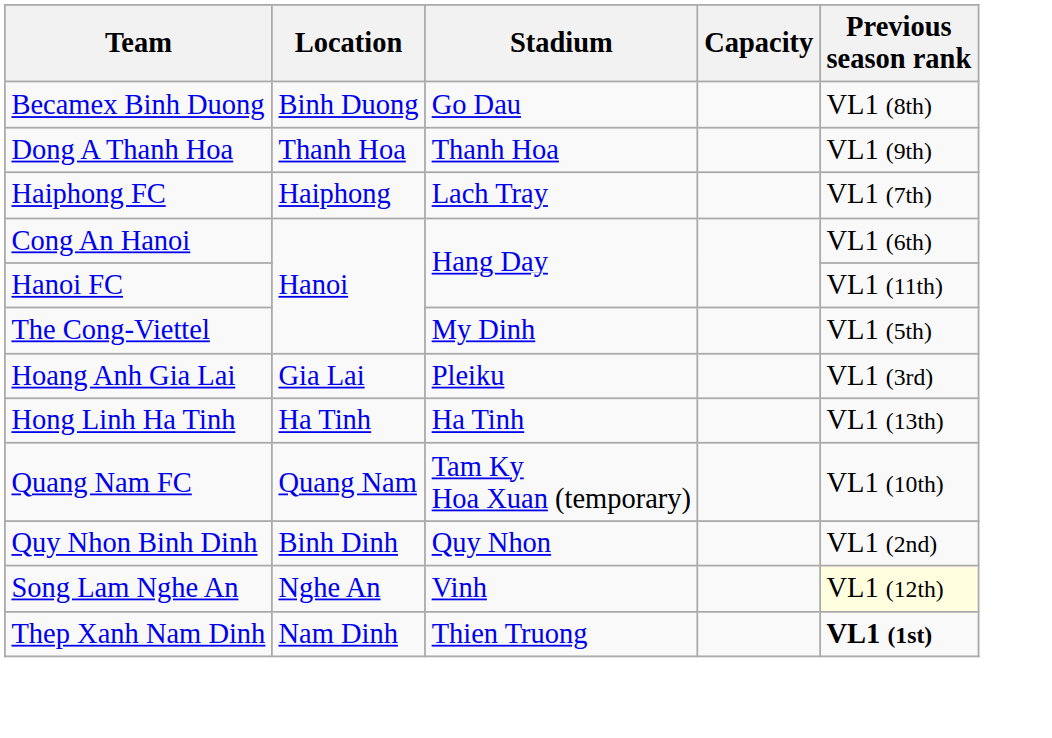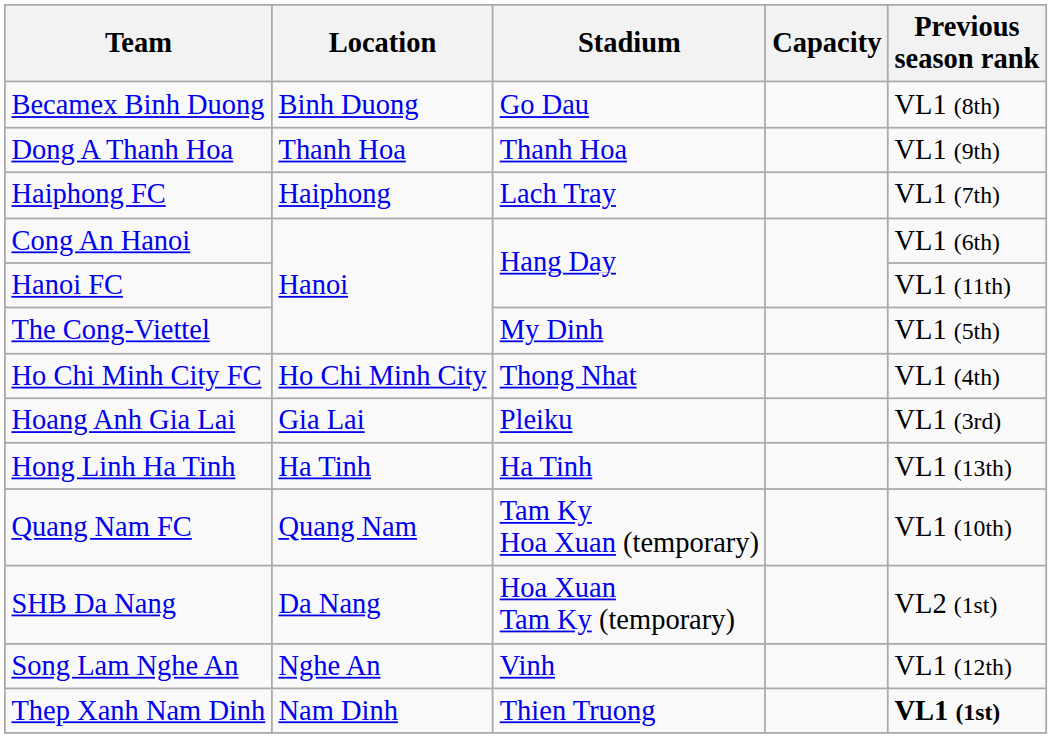+ row: Ho Chi Minh City FC | Ho Chi Minh City | Thong Nhat | VL1 (4th)
- row: Quy Nhon Binh Dinh | Binh Dinh | Quy Nhon | VL1 (2nd)
+ row: SHB Da Nang | Da Nang | Hoa Xuan Tam Ky (temporary) | VL2 (1st)
Song Lam Nghe An | Previous season rank: lightyellow background -> no background
